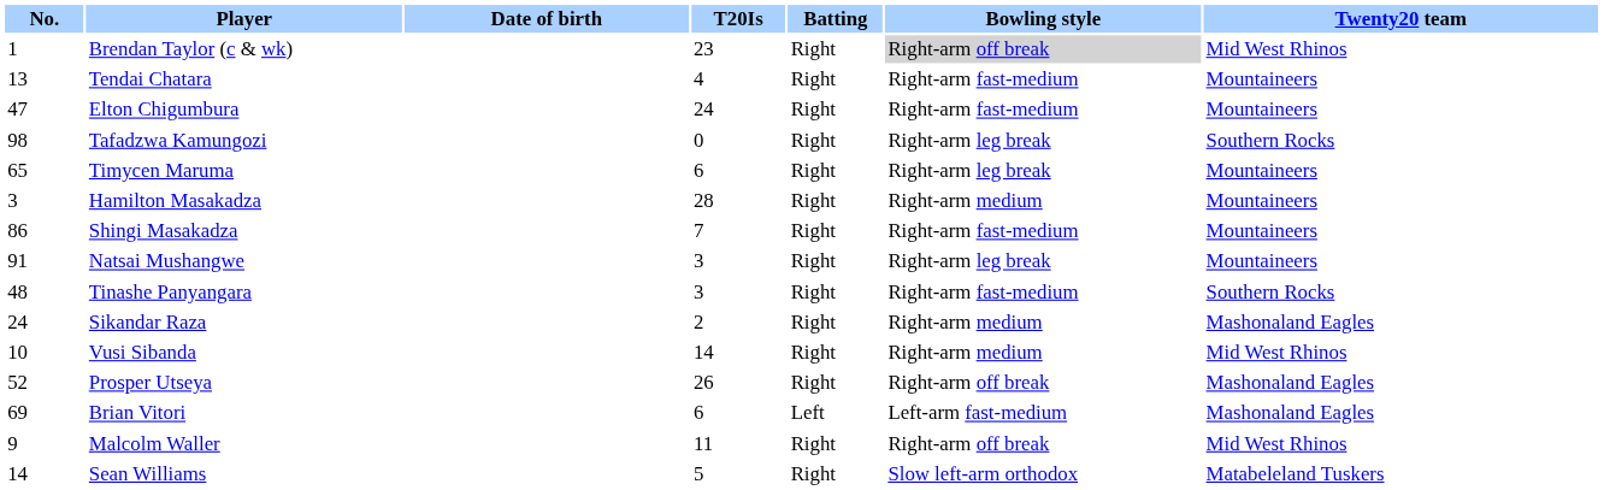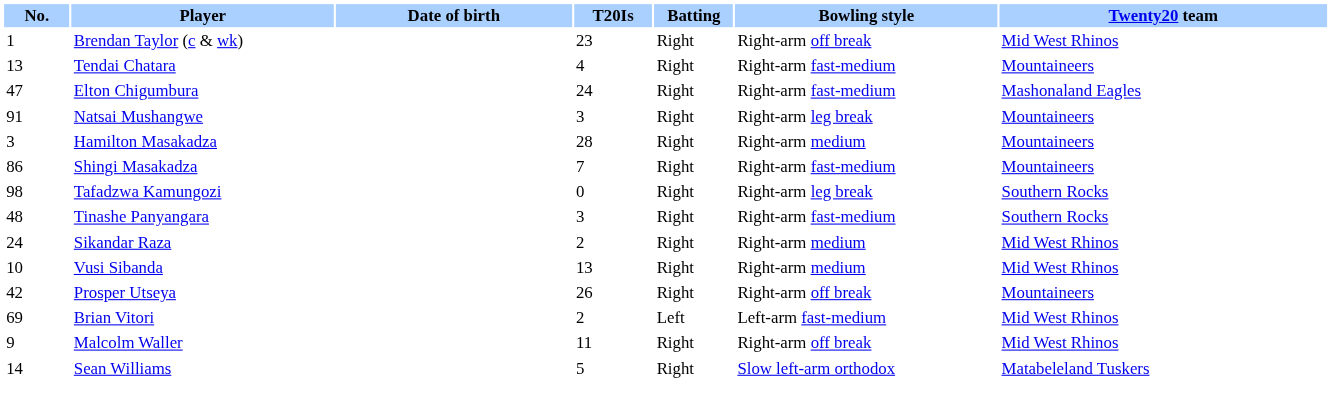Brendan Taylor (c & wk) | Bowling style: lightgrey background -> no background
Elton Chigumbura | Twenty20 team: Mountaineers -> Mashonaland Eagles
rows swapped: Tafadzwa Kamungozi <-> Natsai Mushangwe
- row: 65 | Timycen Maruma | 6 | Right | Right-arm leg break | Mountaineers
Sikandar Raza | Twenty20 team: Mashonaland Eagles -> Mid West Rhinos
Vusi Sibanda | T20Is: 14 -> 13
Prosper Utseya | No.: 52 -> 42
Prosper Utseya | Twenty20 team: Mashonaland Eagles -> Mountaineers
Brian Vitori | T20Is: 6 -> 2
Brian Vitori | Twenty20 team: Mashonaland Eagles -> Mid West Rhinos
